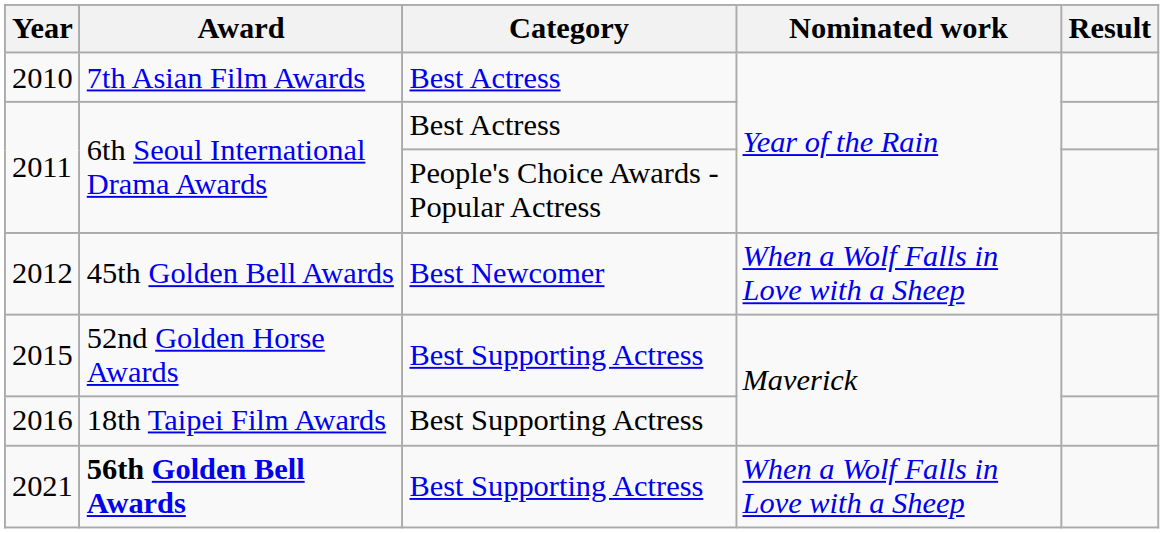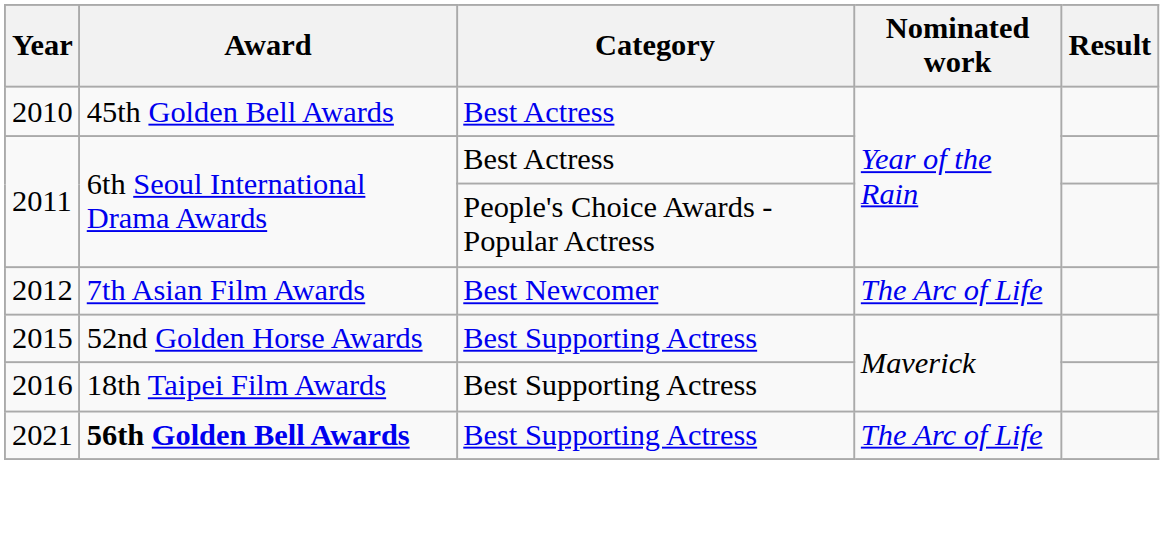2010 | Award: 7th Asian Film Awards -> 45th Golden Bell Awards
2012 | Award: 45th Golden Bell Awards -> 7th Asian Film Awards
2012 | Nominated work: When a Wolf Falls in Love with a Sheep -> The Arc of Life
2021 | Nominated work: When a Wolf Falls in Love with a Sheep -> The Arc of Life
